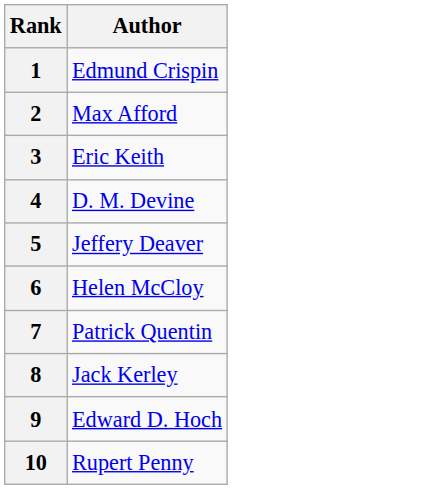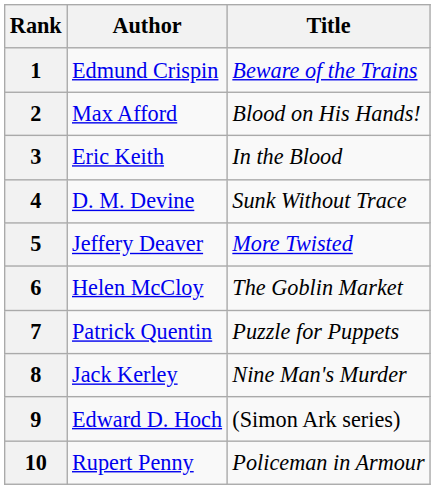+ column: Title | Beware of the Trains | Blood on His Hands! | In the Blood | Sunk Without Trace | More Twisted | The Goblin Market | Puzzle for Puppets | Nine Man's Murder | (Simon Ark series) | Policeman in Armour
